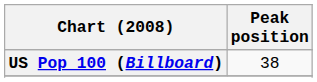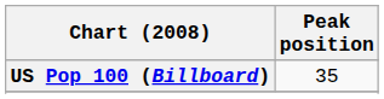US Pop 100 (Billboard) | Peak position: 38 -> 35
